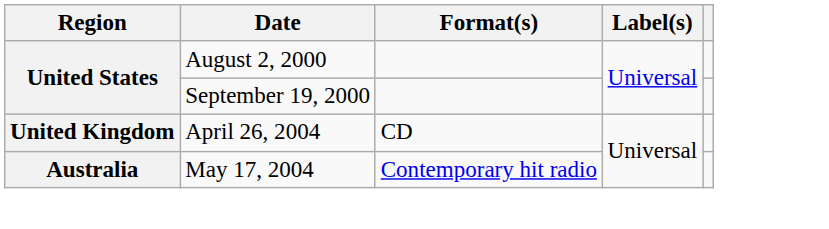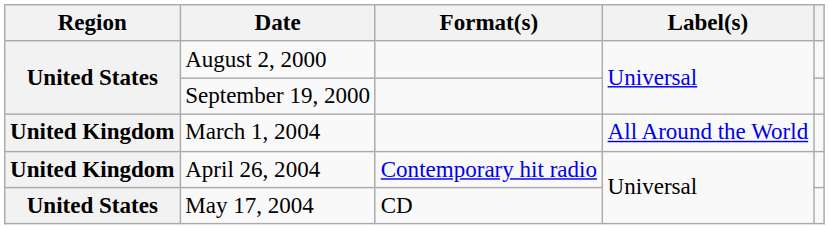+ row: United Kingdom | March 1, 2004 | All Around the World
April 26, 2004 | Format(s): CD -> Contemporary hit radio
May 17, 2004 | Region: Australia -> United States
May 17, 2004 | Format(s): Contemporary hit radio -> CD
